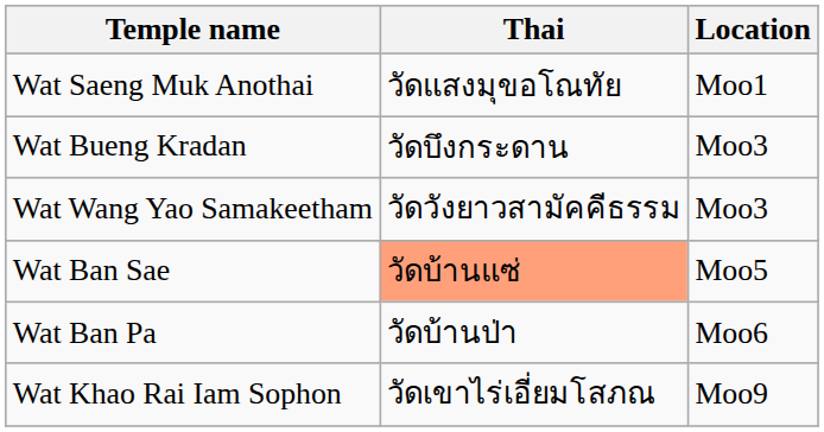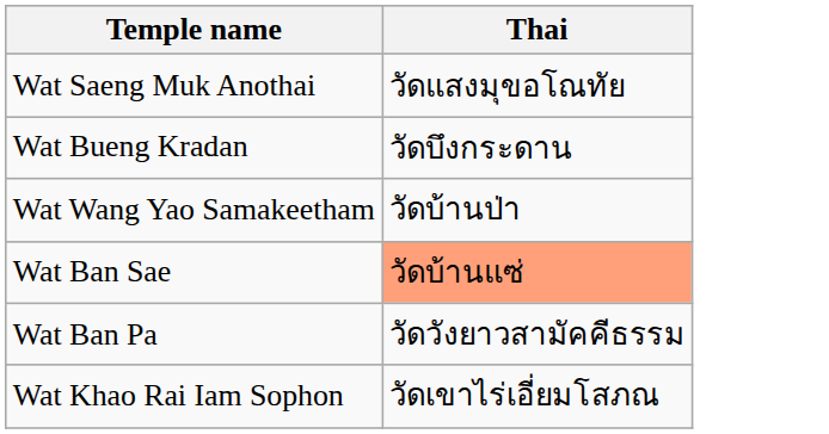- column: Location | Moo1 | Moo3 | Moo3 | Moo5 | Moo6 | Moo9
Wat Wang Yao Samakeetham | Thai: วัดวังยาวสามัคคีธรรม -> วัดบ้านป่า
Wat Ban Pa | Thai: วัดบ้านป่า -> วัดวังยาวสามัคคีธรรม
